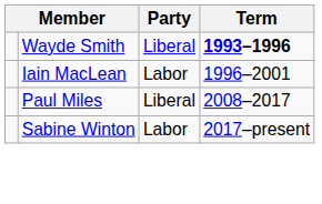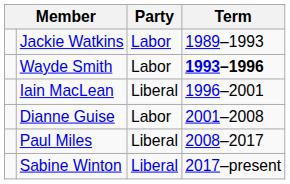+ row: Jackie Watkins | Labor | 1989–1993
Wayde Smith | Party: Liberal -> Labor
Iain MacLean | Party: Labor -> Liberal
+ row: Dianne Guise | Labor | 2001–2008
Sabine Winton | Party: Labor -> Liberal
